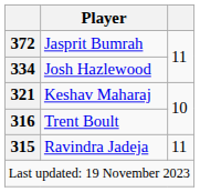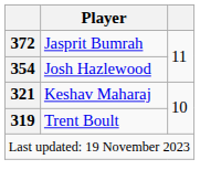Josh Hazlewood | column 1: 334 -> 354
Trent Boult | column 1: 316 -> 319
- row: 315 | Ravindra Jadeja | 11
